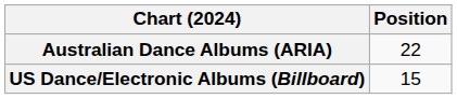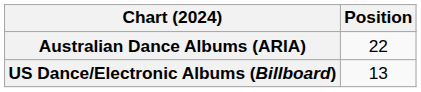US Dance/Electronic Albums (Billboard) | Position: 15 -> 13
